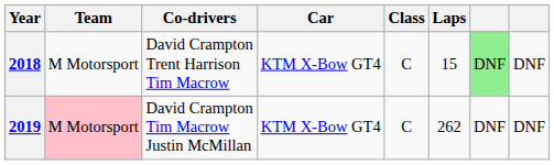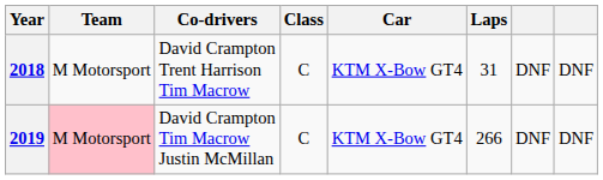columns swapped: Car <-> Class
2018 | Laps: 15 -> 31
2018 | column 7: lightgreen background -> no background
2019 | Laps: 262 -> 266
